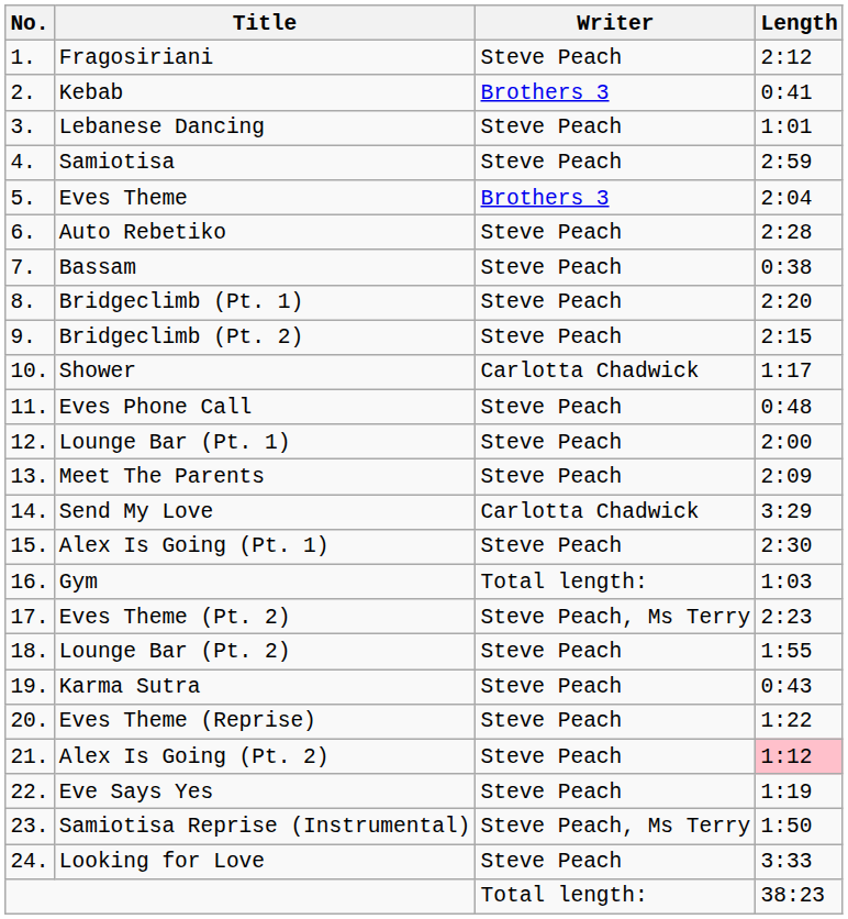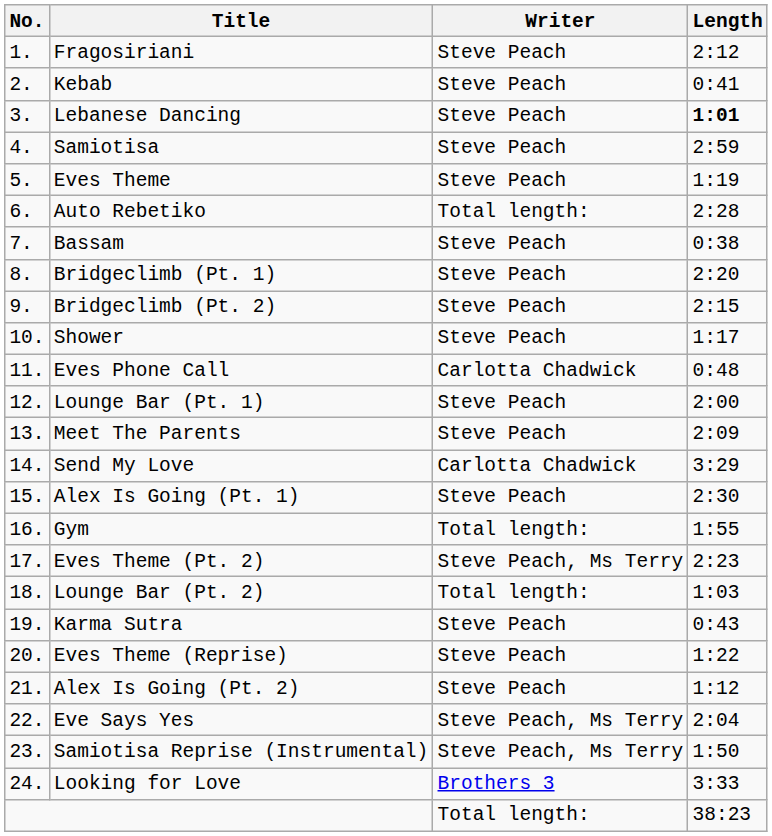Kebab | Writer: Brothers 3 -> Steve Peach
Lebanese Dancing | Length: normal -> bold
Eves Theme | Writer: Brothers 3 -> Steve Peach
Eves Theme | Length: 2:04 -> 1:19
Auto Rebetiko | Writer: Steve Peach -> Total length:
Shower | Writer: Carlotta Chadwick -> Steve Peach
Eves Phone Call | Writer: Steve Peach -> Carlotta Chadwick
Gym | Length: 1:03 -> 1:55
Lounge Bar (Pt. 2) | Writer: Steve Peach -> Total length:
Lounge Bar (Pt. 2) | Length: 1:55 -> 1:03
Alex Is Going (Pt. 2) | Length: pink background -> no background
Eve Says Yes | Writer: Steve Peach -> Steve Peach, Ms Terry
Eve Says Yes | Length: 1:19 -> 2:04
Looking for Love | Writer: Steve Peach -> Brothers 3
